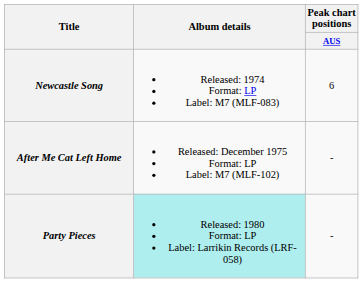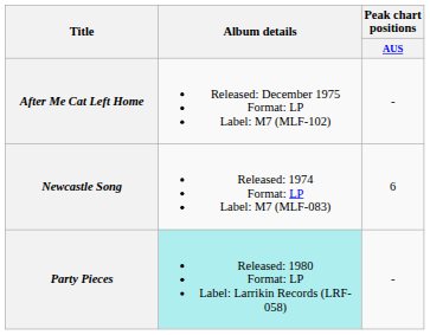rows swapped: Newcastle Song <-> After Me Cat Left Home
